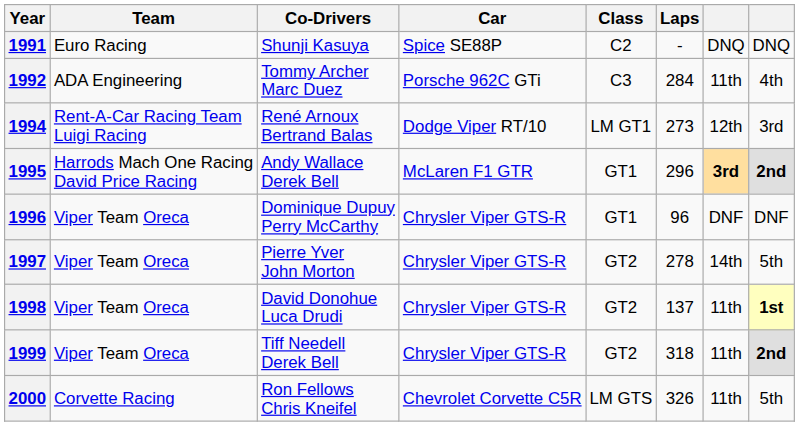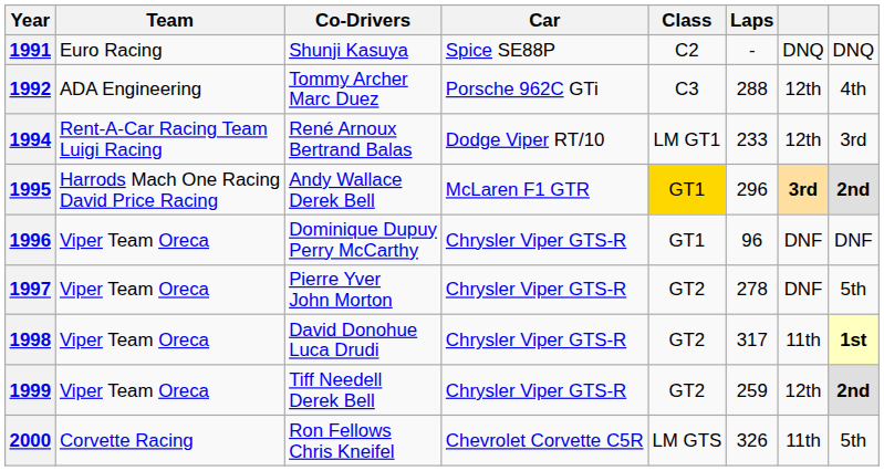1992 | Laps: 284 -> 288
1992 | column 7: 11th -> 12th
1994 | Laps: 273 -> 233
1995 | Class: no background -> gold background
1997 | column 7: 14th -> DNF
1998 | Laps: 137 -> 317
1999 | Laps: 318 -> 259
1999 | column 7: 11th -> 12th
